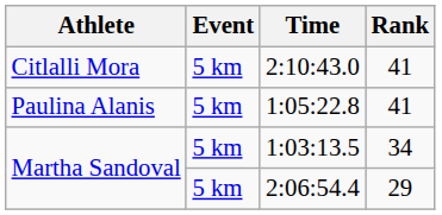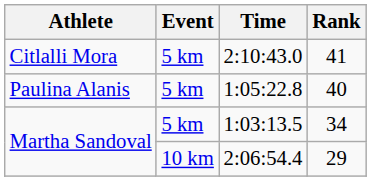1:05:22.8 | Rank: 41 -> 40
2:06:54.4 | Event: 5 km -> 10 km
